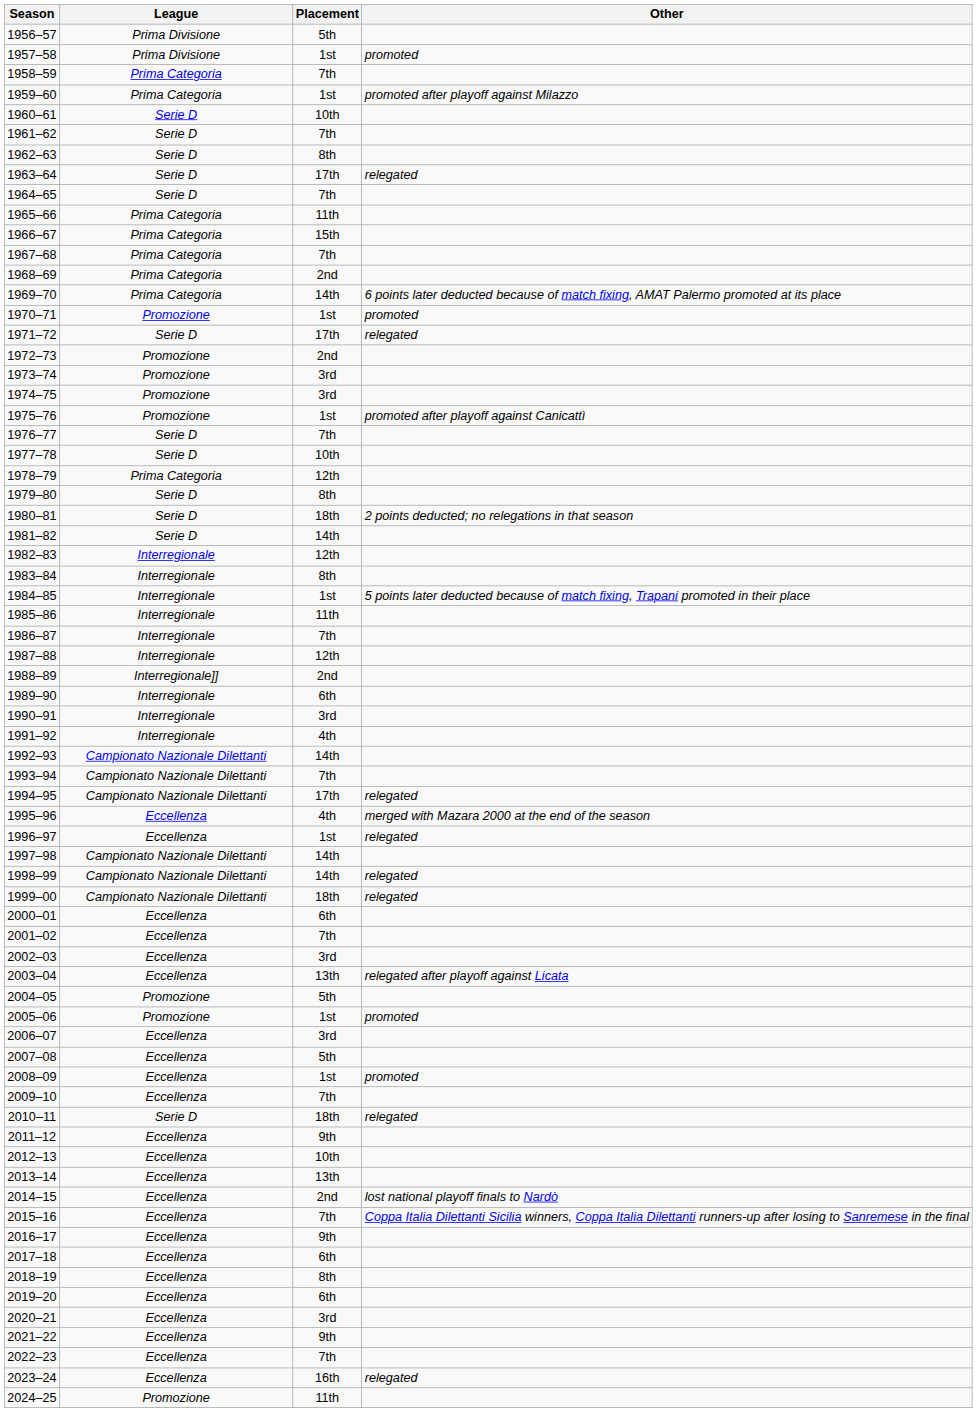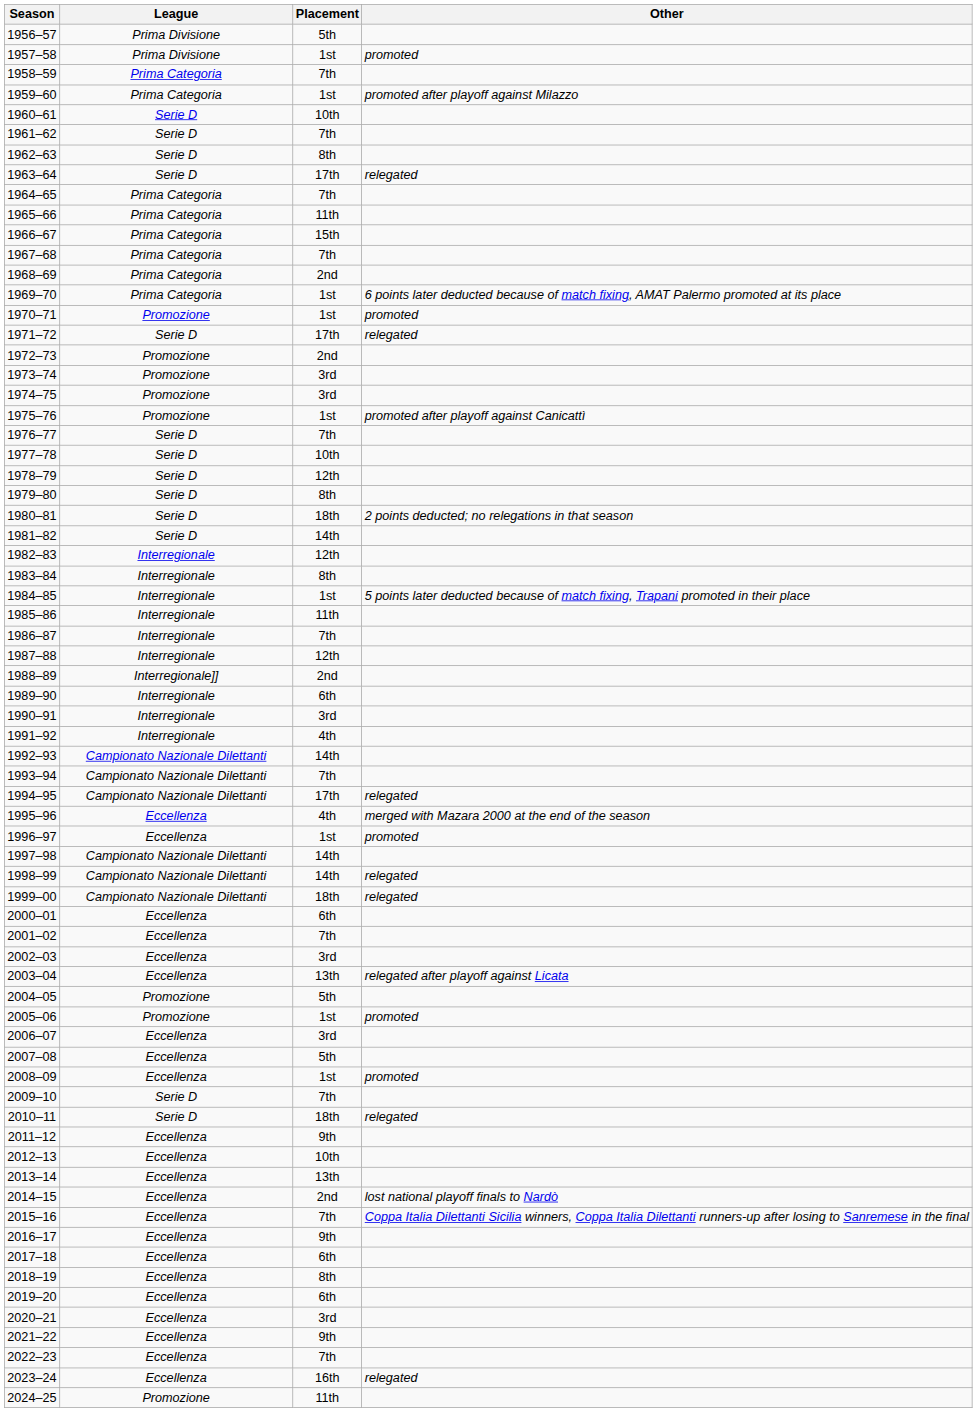1964–65 | League: Serie D -> Prima Categoria
1969–70 | Placement: 14th -> 1st
1978–79 | League: Prima Categoria -> Serie D
1996–97 | Other: relegated -> promoted
2009–10 | League: Eccellenza -> Serie D
